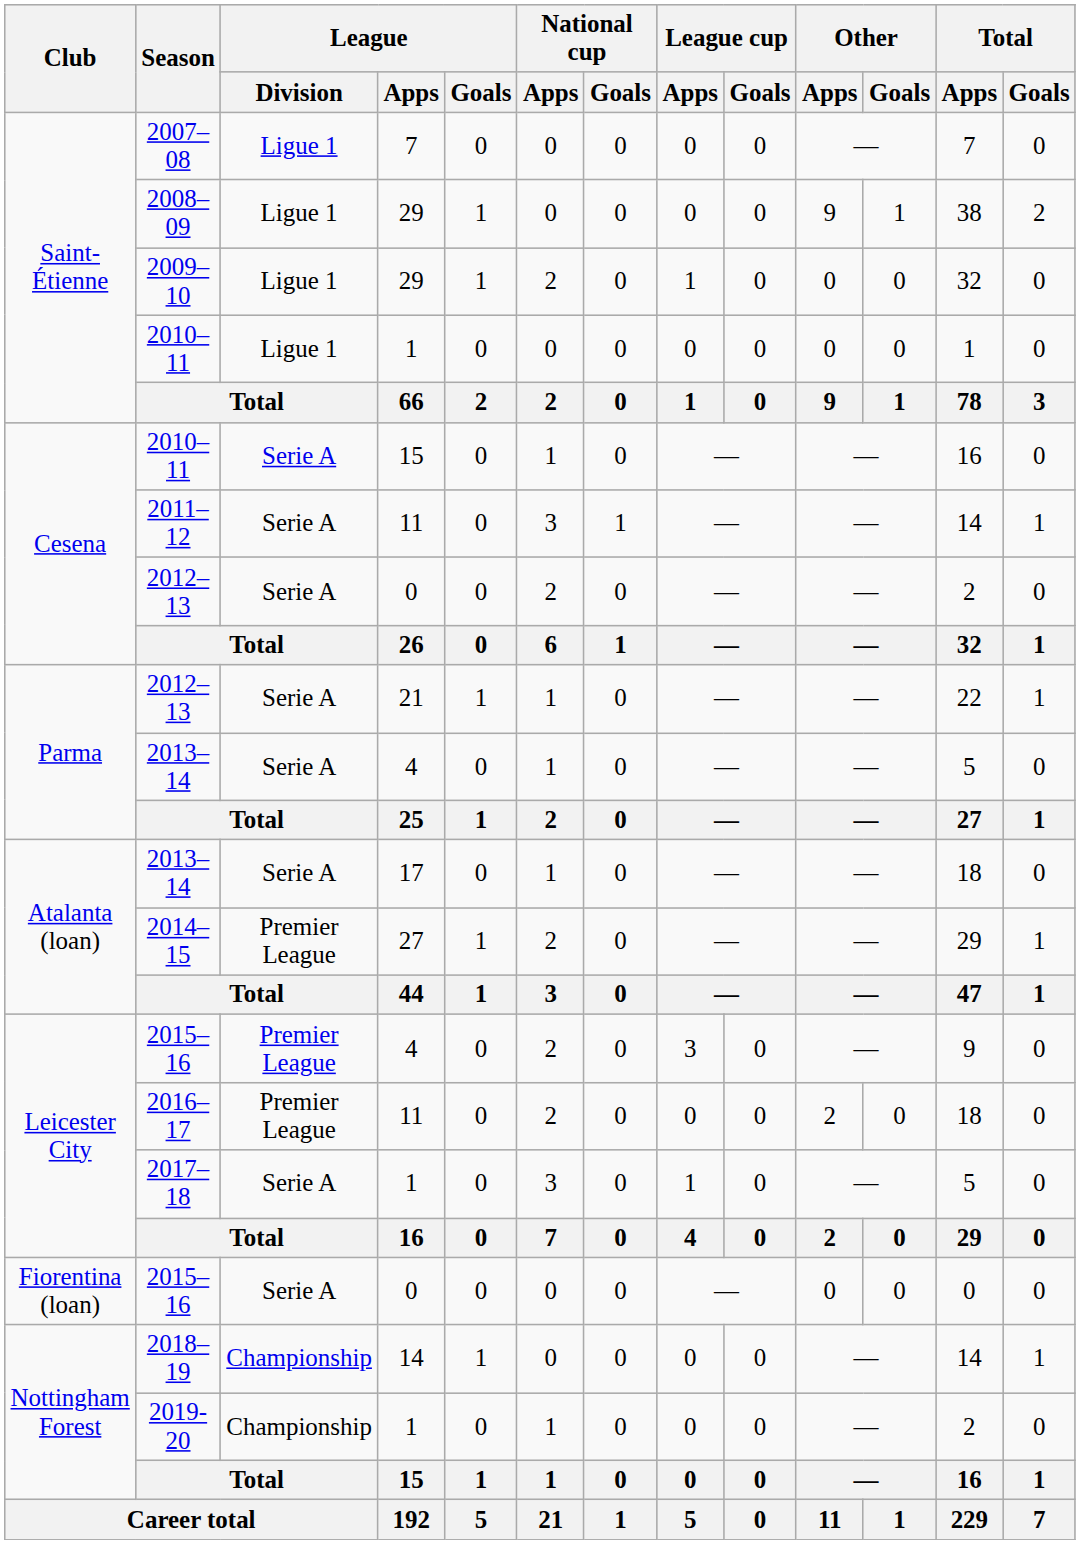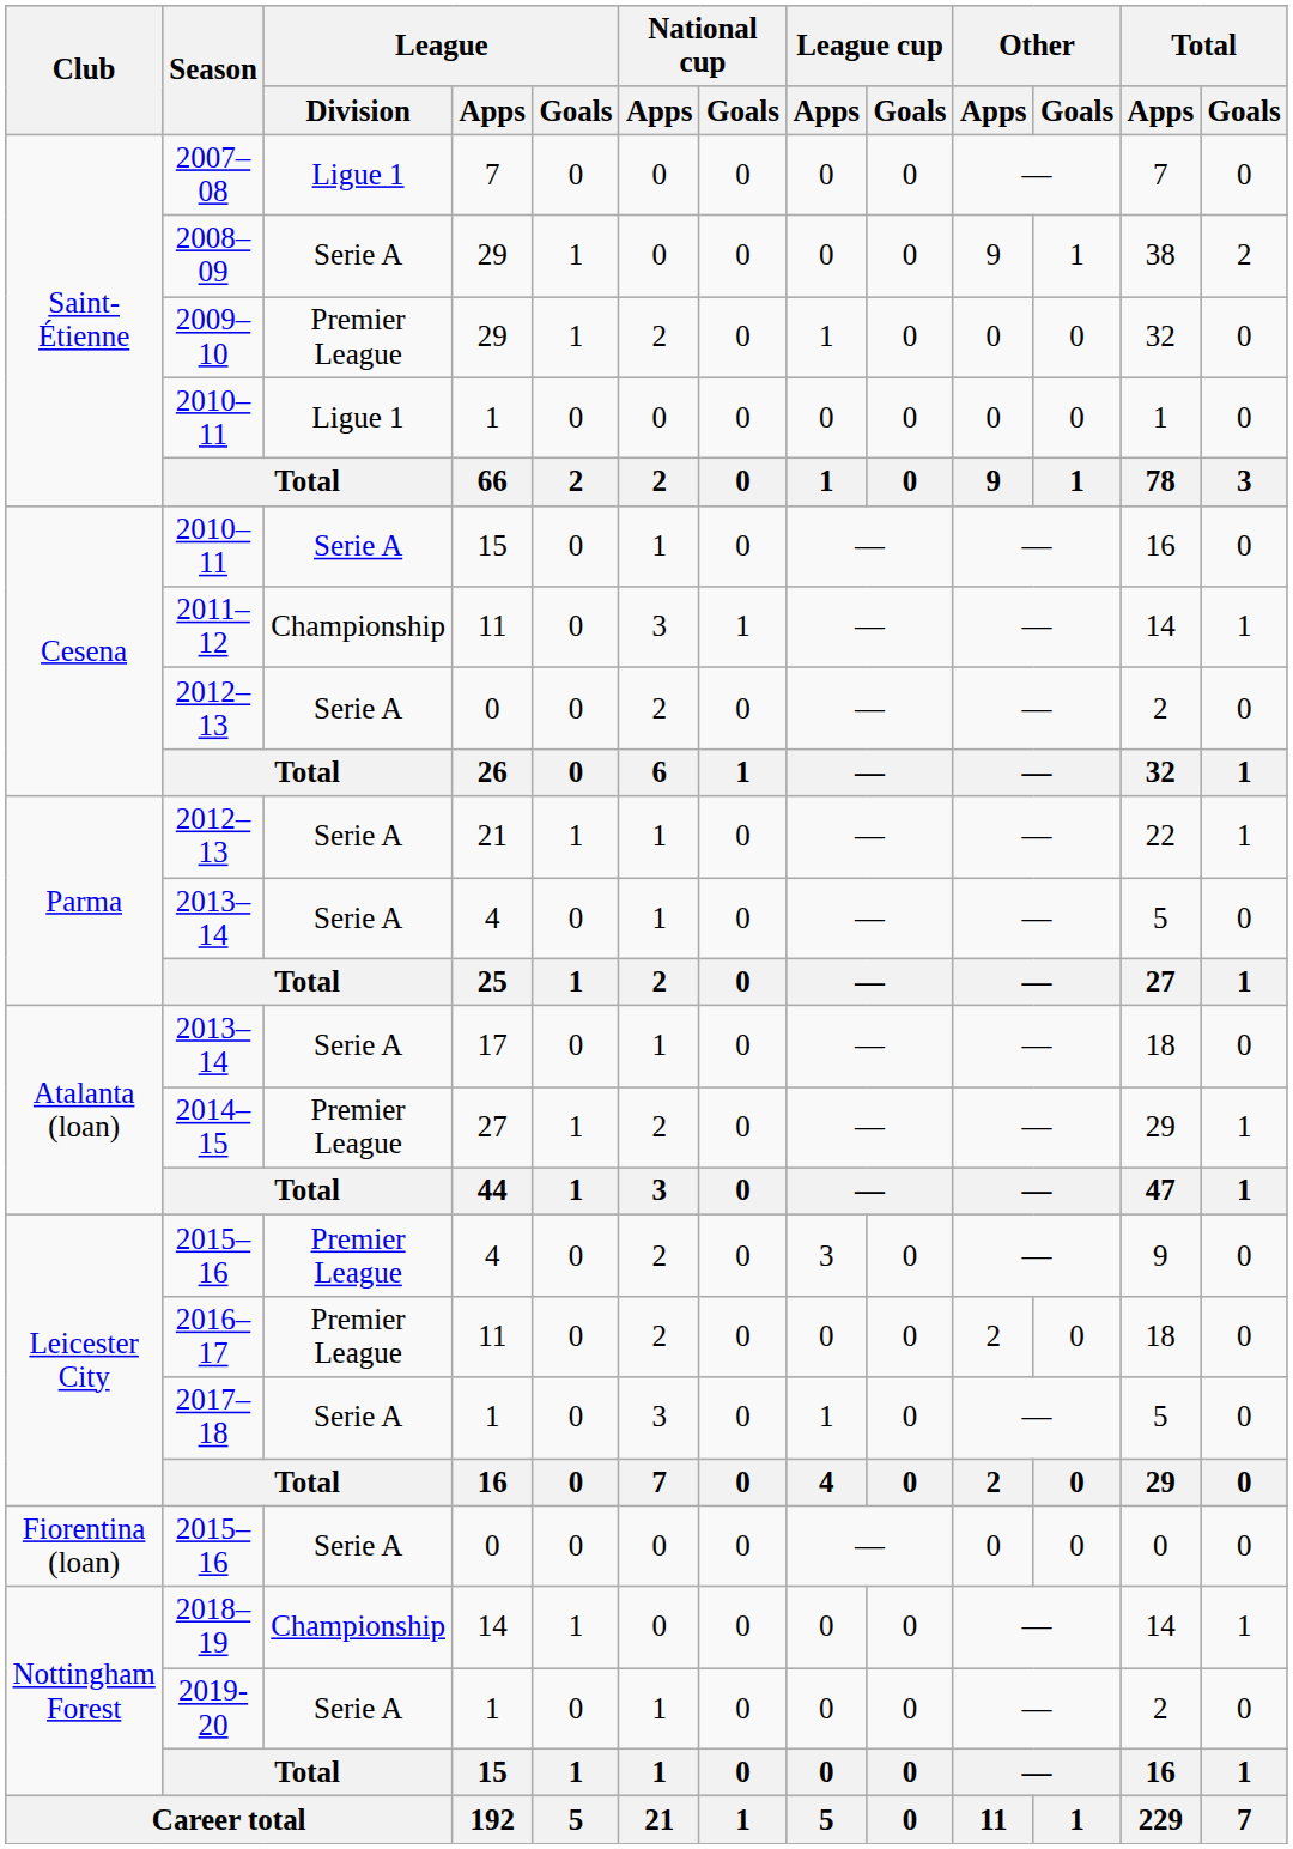2008–09 | League / Division: Ligue 1 -> Serie A
2009–10 | League / Division: Ligue 1 -> Premier League
2011–12 | League / Division: Serie A -> Championship
2019-20 | League / Division: Championship -> Serie A
